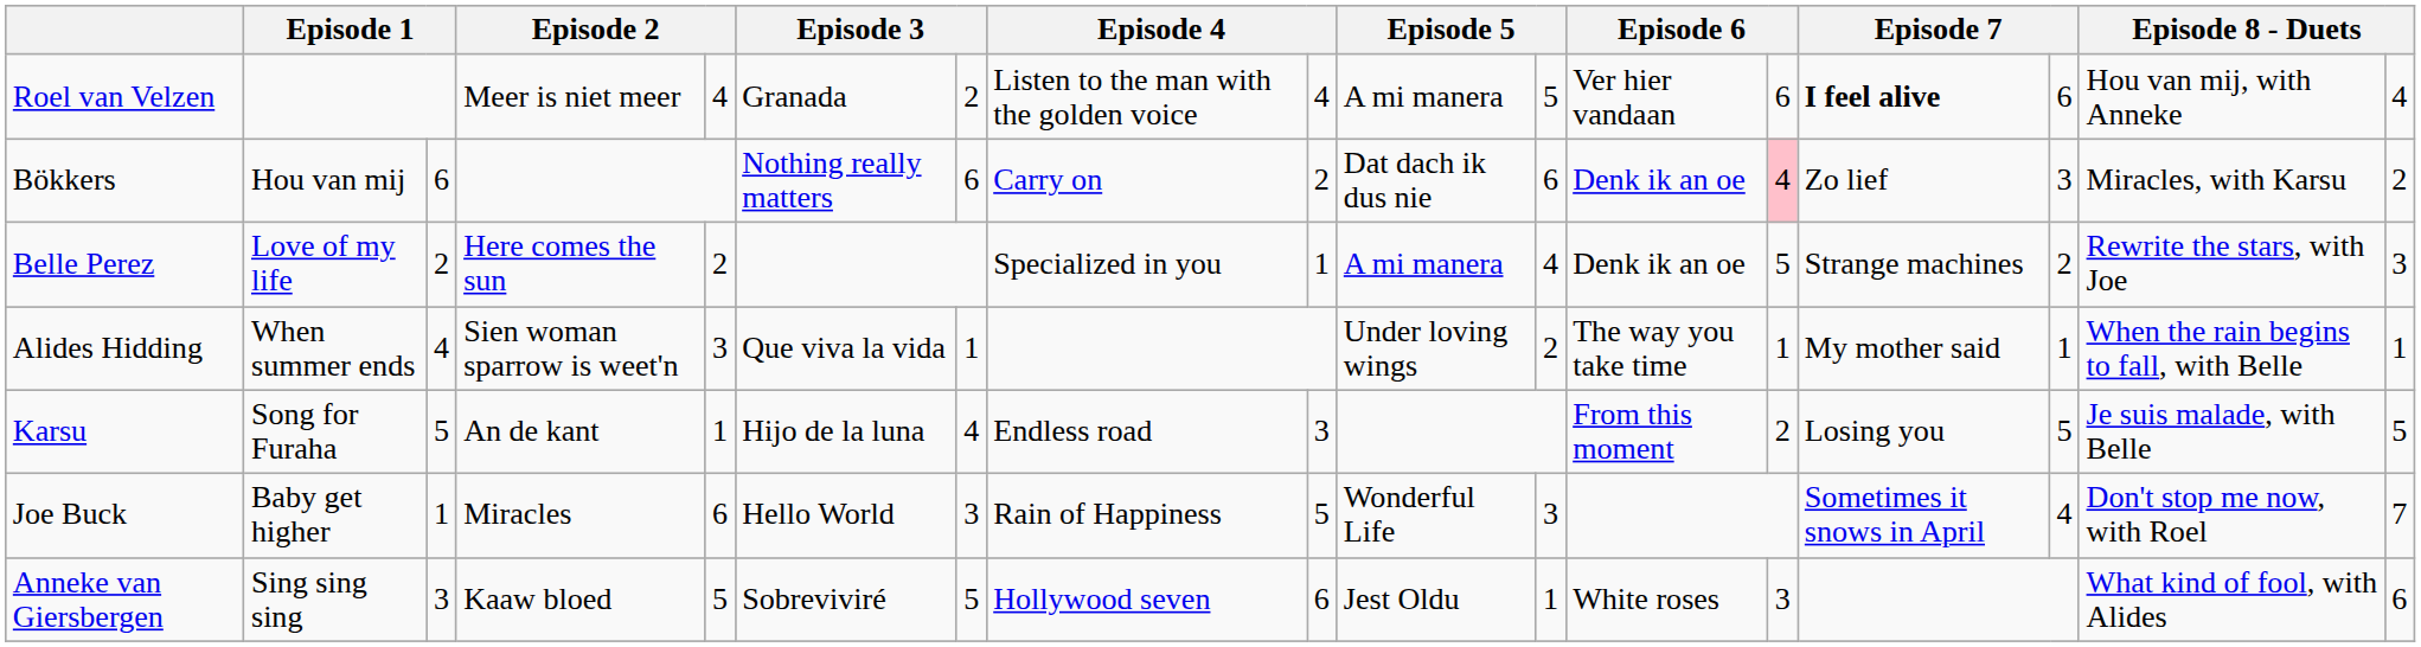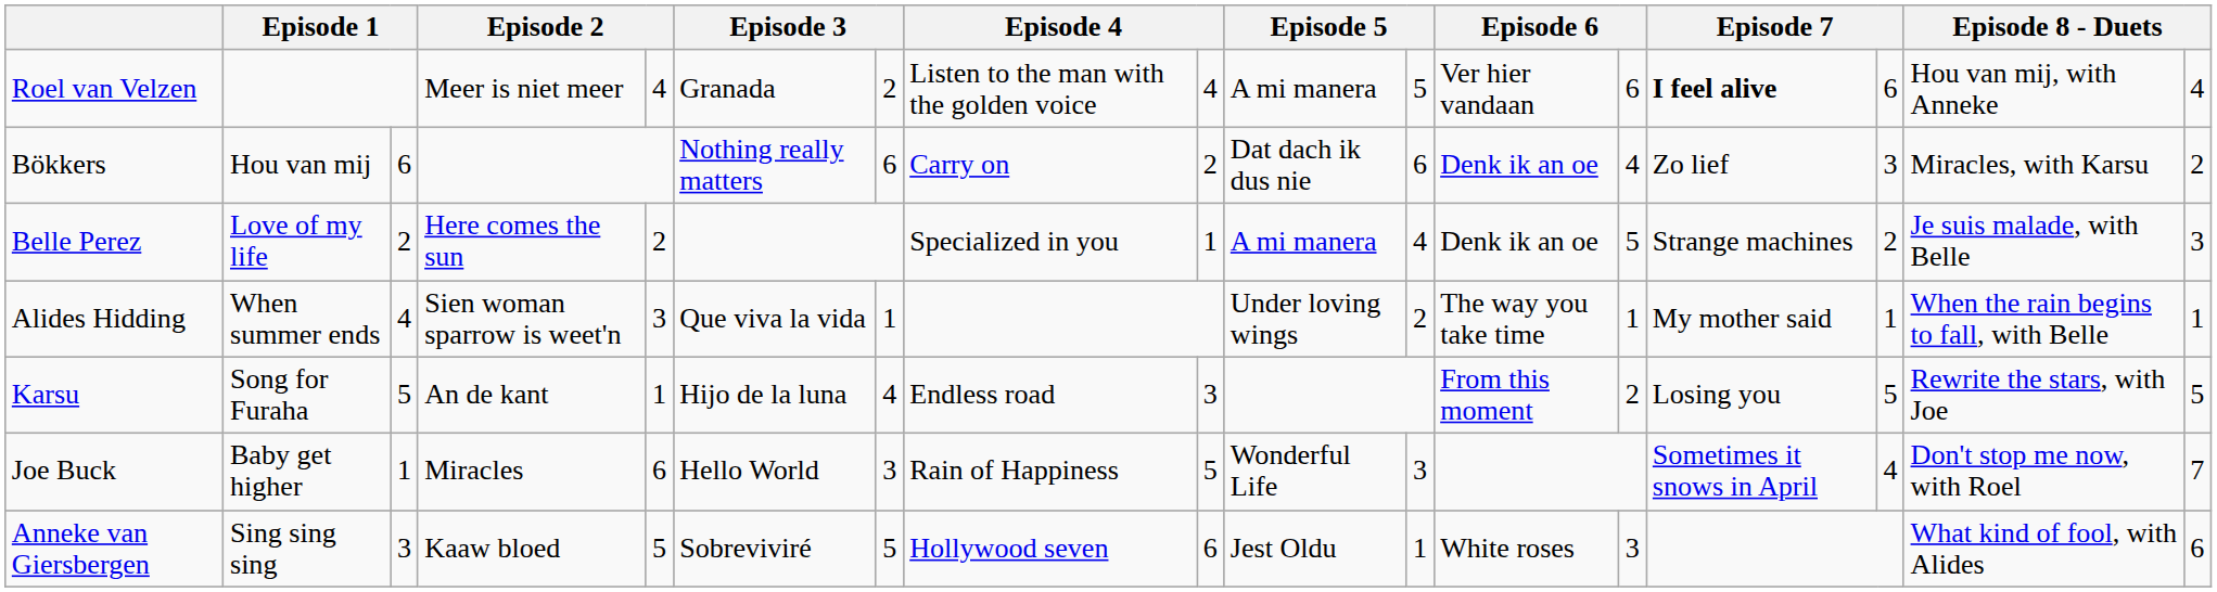Bökkers | column 13: pink background -> no background
Belle Perez | column 16: Rewrite the stars, with Joe -> Je suis malade, with Belle
Karsu | column 16: Je suis malade, with Belle -> Rewrite the stars, with Joe
